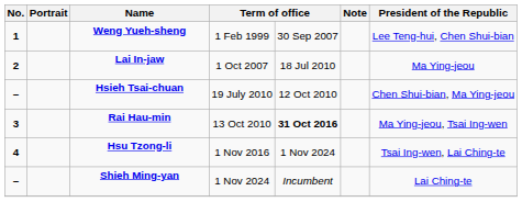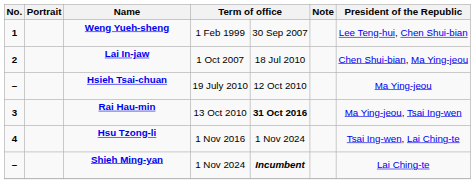Lai In-jaw | President of the Republic: Ma Ying-jeou -> Chen Shui-bian, Ma Ying-jeou
Hsieh Tsai-chuan | President of the Republic: Chen Shui-bian, Ma Ying-jeou -> Ma Ying-jeou
Shieh Ming-yan | column 5: normal -> bold
